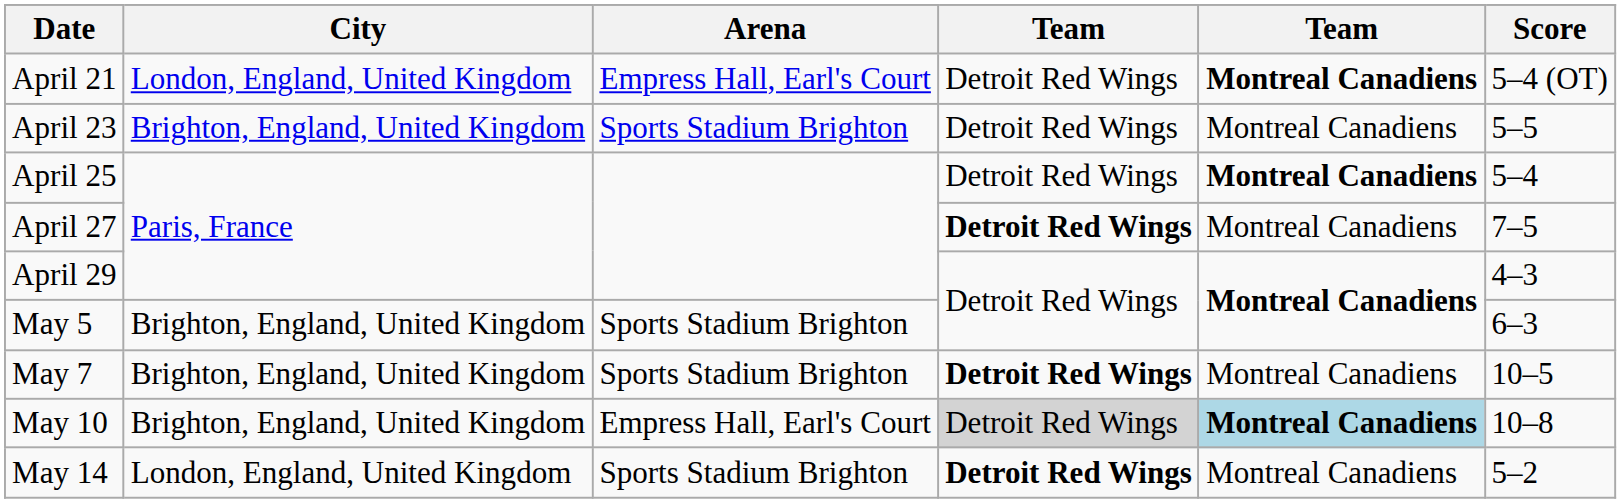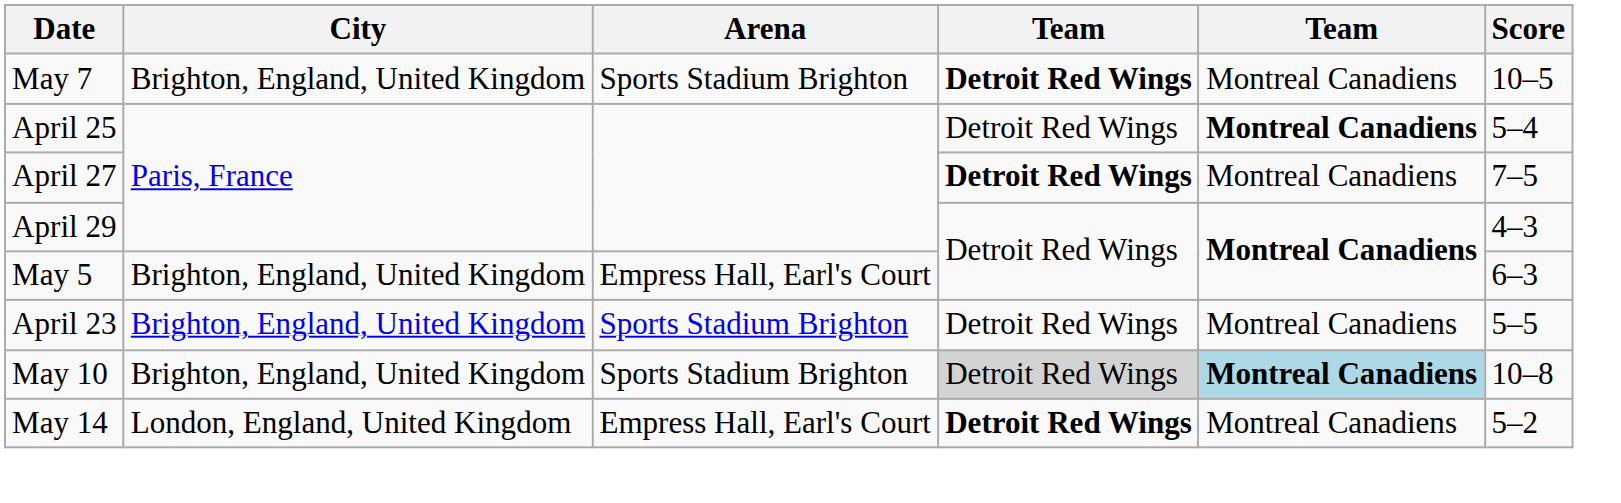- row: April 21 | London, England, United Kingdom | Empress Hall, Earl's Court | Detroit Red Wings | Montreal Canadiens | 5–4 (OT)
rows swapped: April 23 <-> May 7
May 5 | Arena: Sports Stadium Brighton -> Empress Hall, Earl's Court
May 10 | Arena: Empress Hall, Earl's Court -> Sports Stadium Brighton
May 14 | Arena: Sports Stadium Brighton -> Empress Hall, Earl's Court
